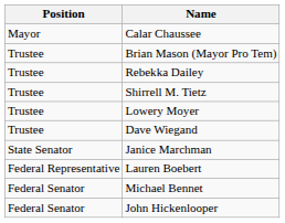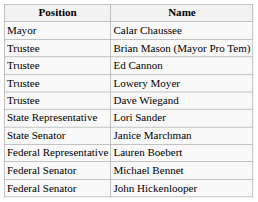- row: Trustee | Rebekka Dailey
- row: Trustee | Shirrell M. Tietz
+ row: Trustee | Ed Cannon
+ row: State Representative | Lori Sander
